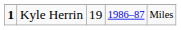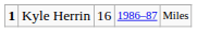Kyle Herrin | column 3: 19 -> 16
